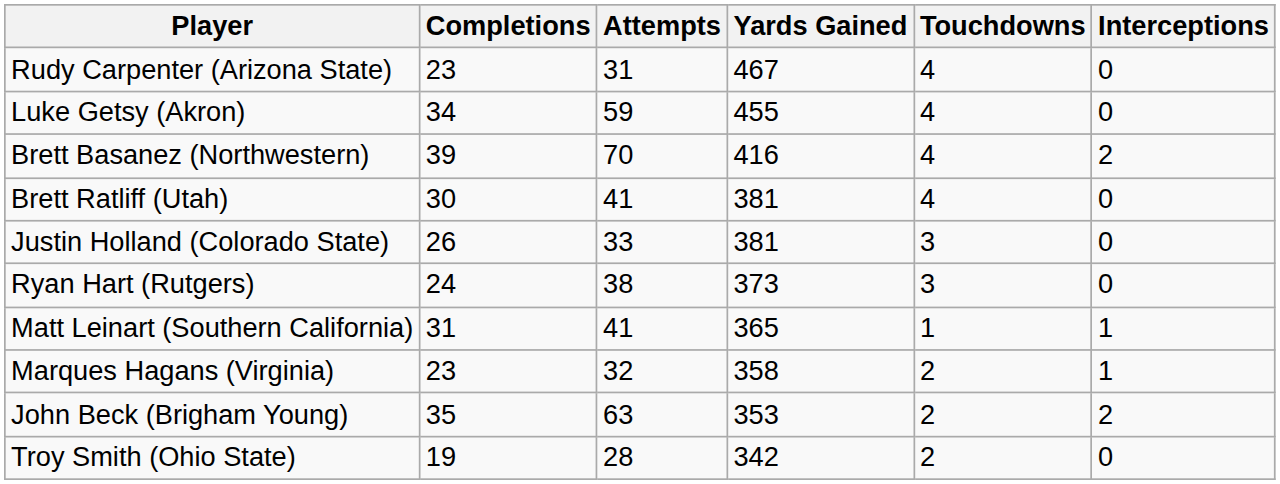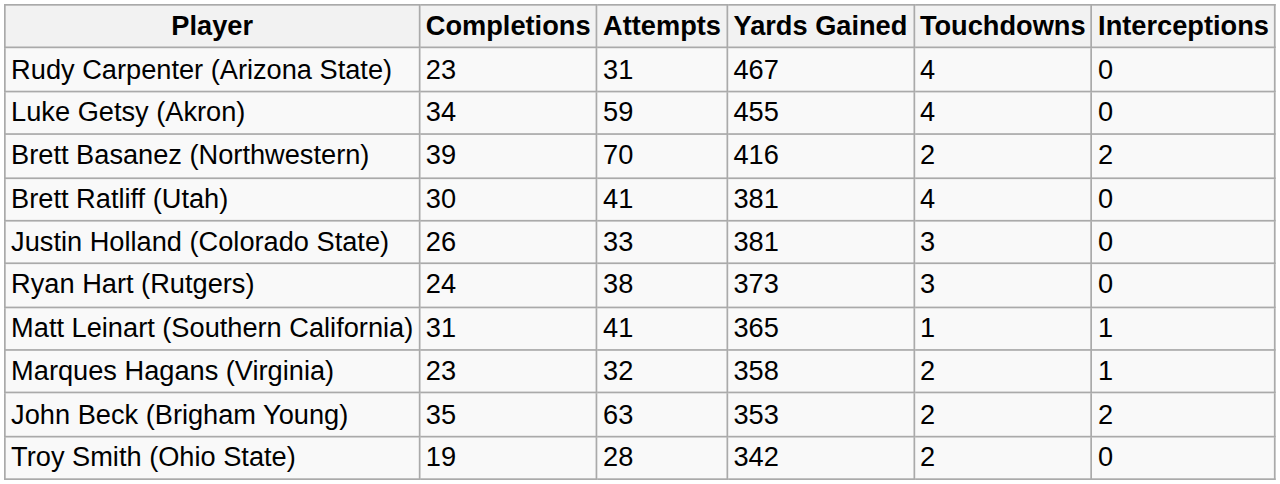Brett Basanez (Northwestern) | Touchdowns: 4 -> 2
